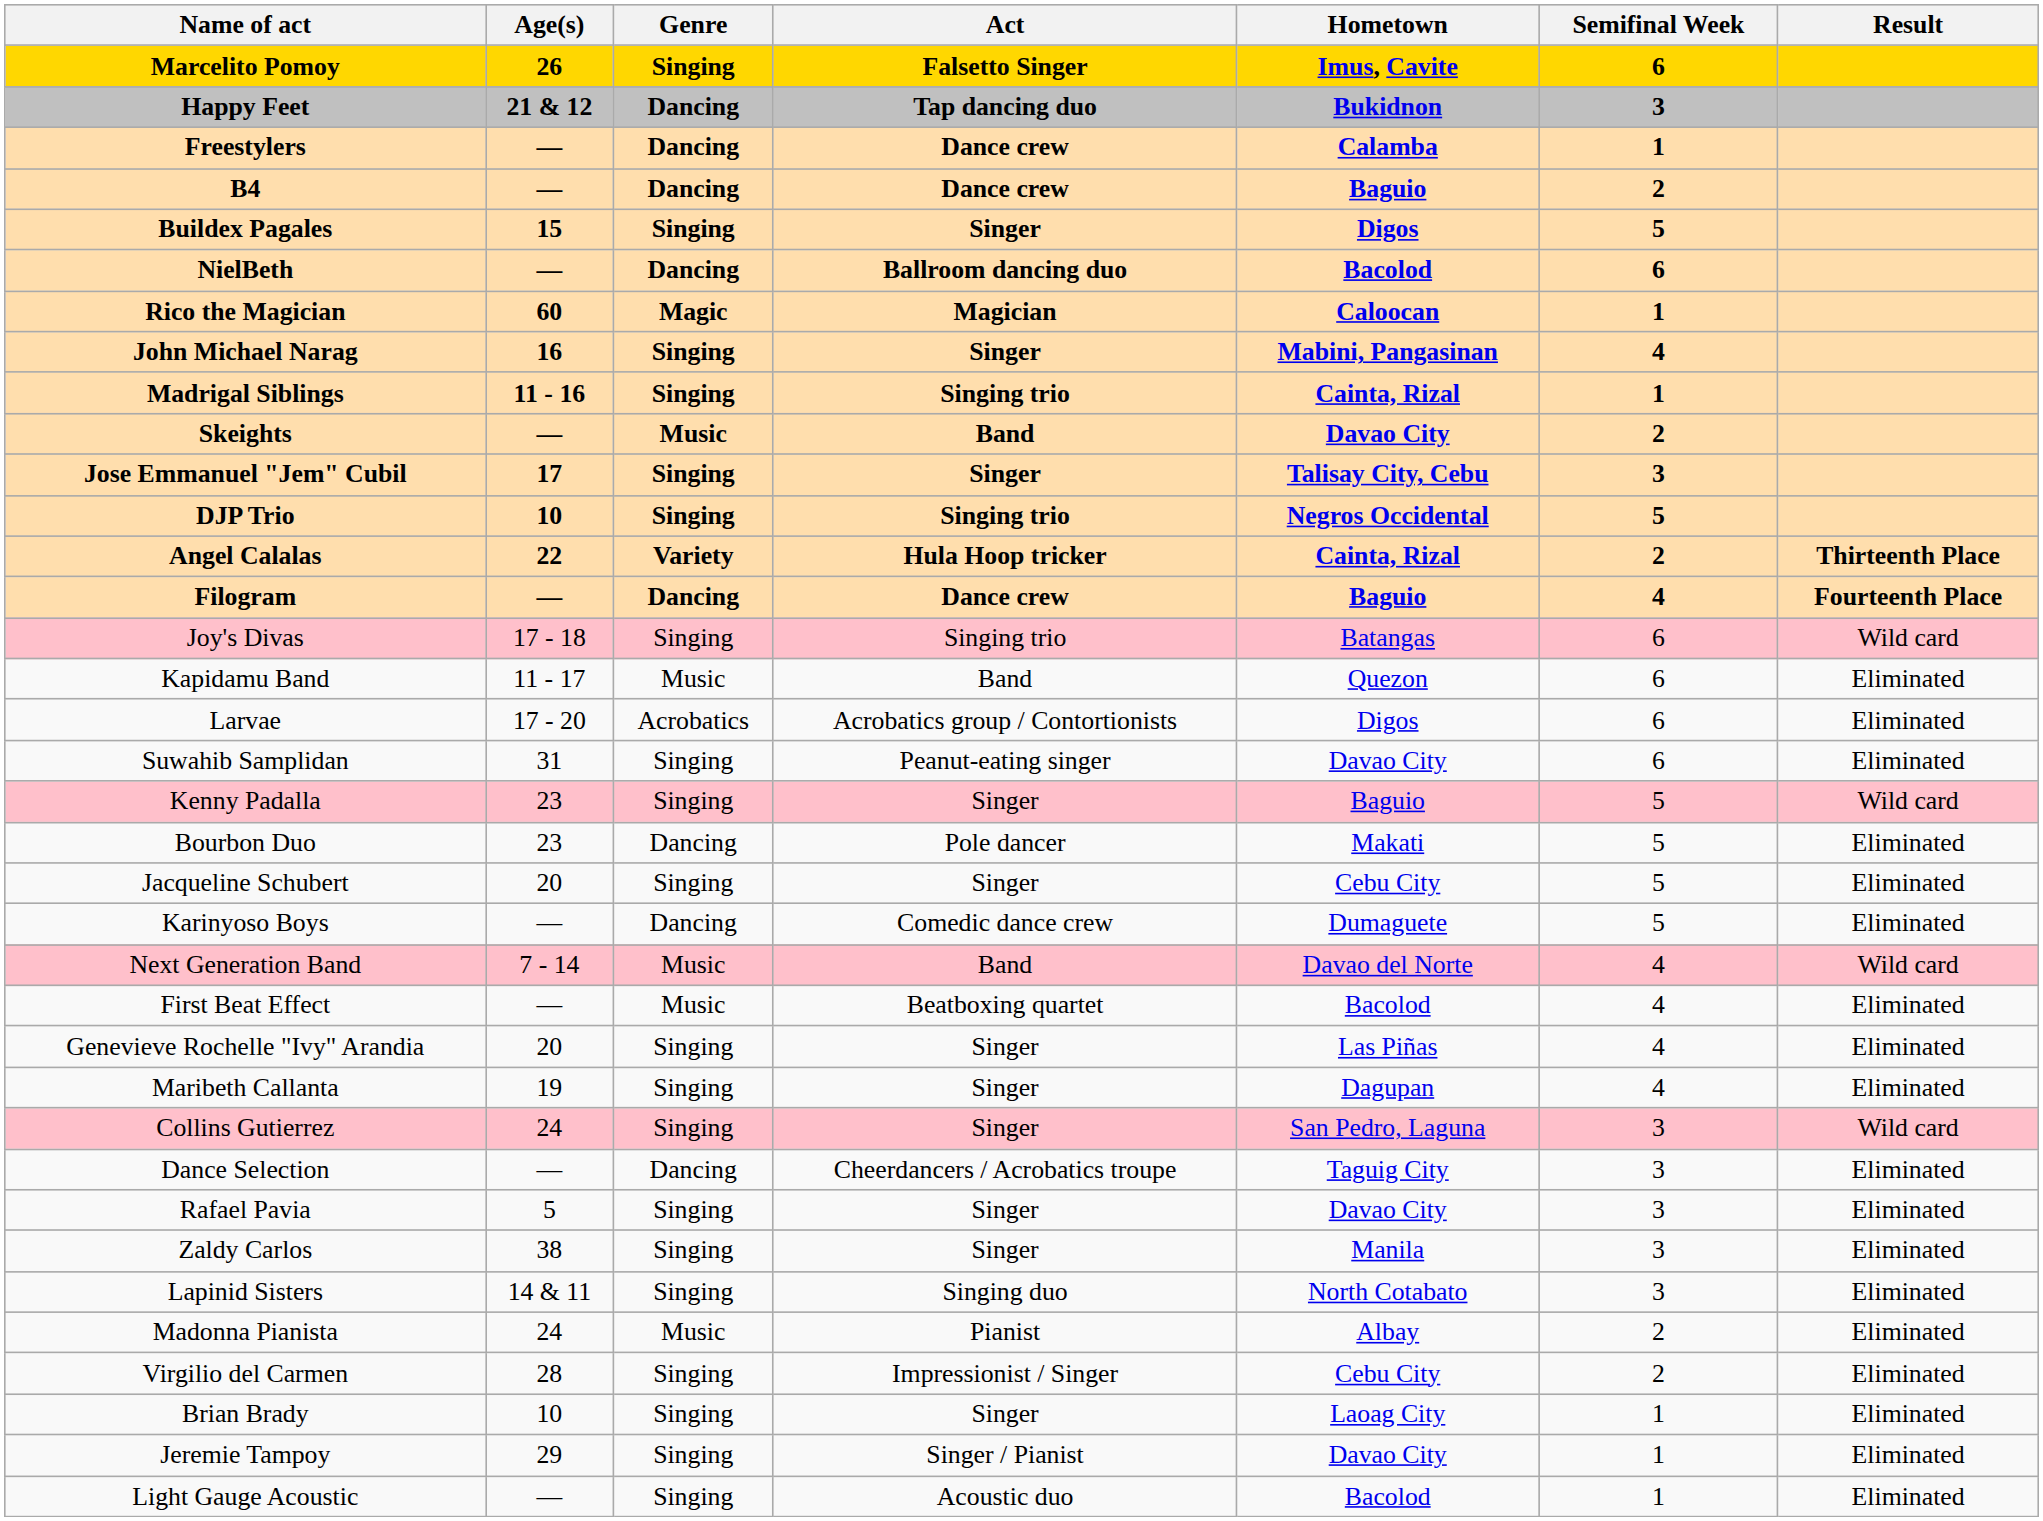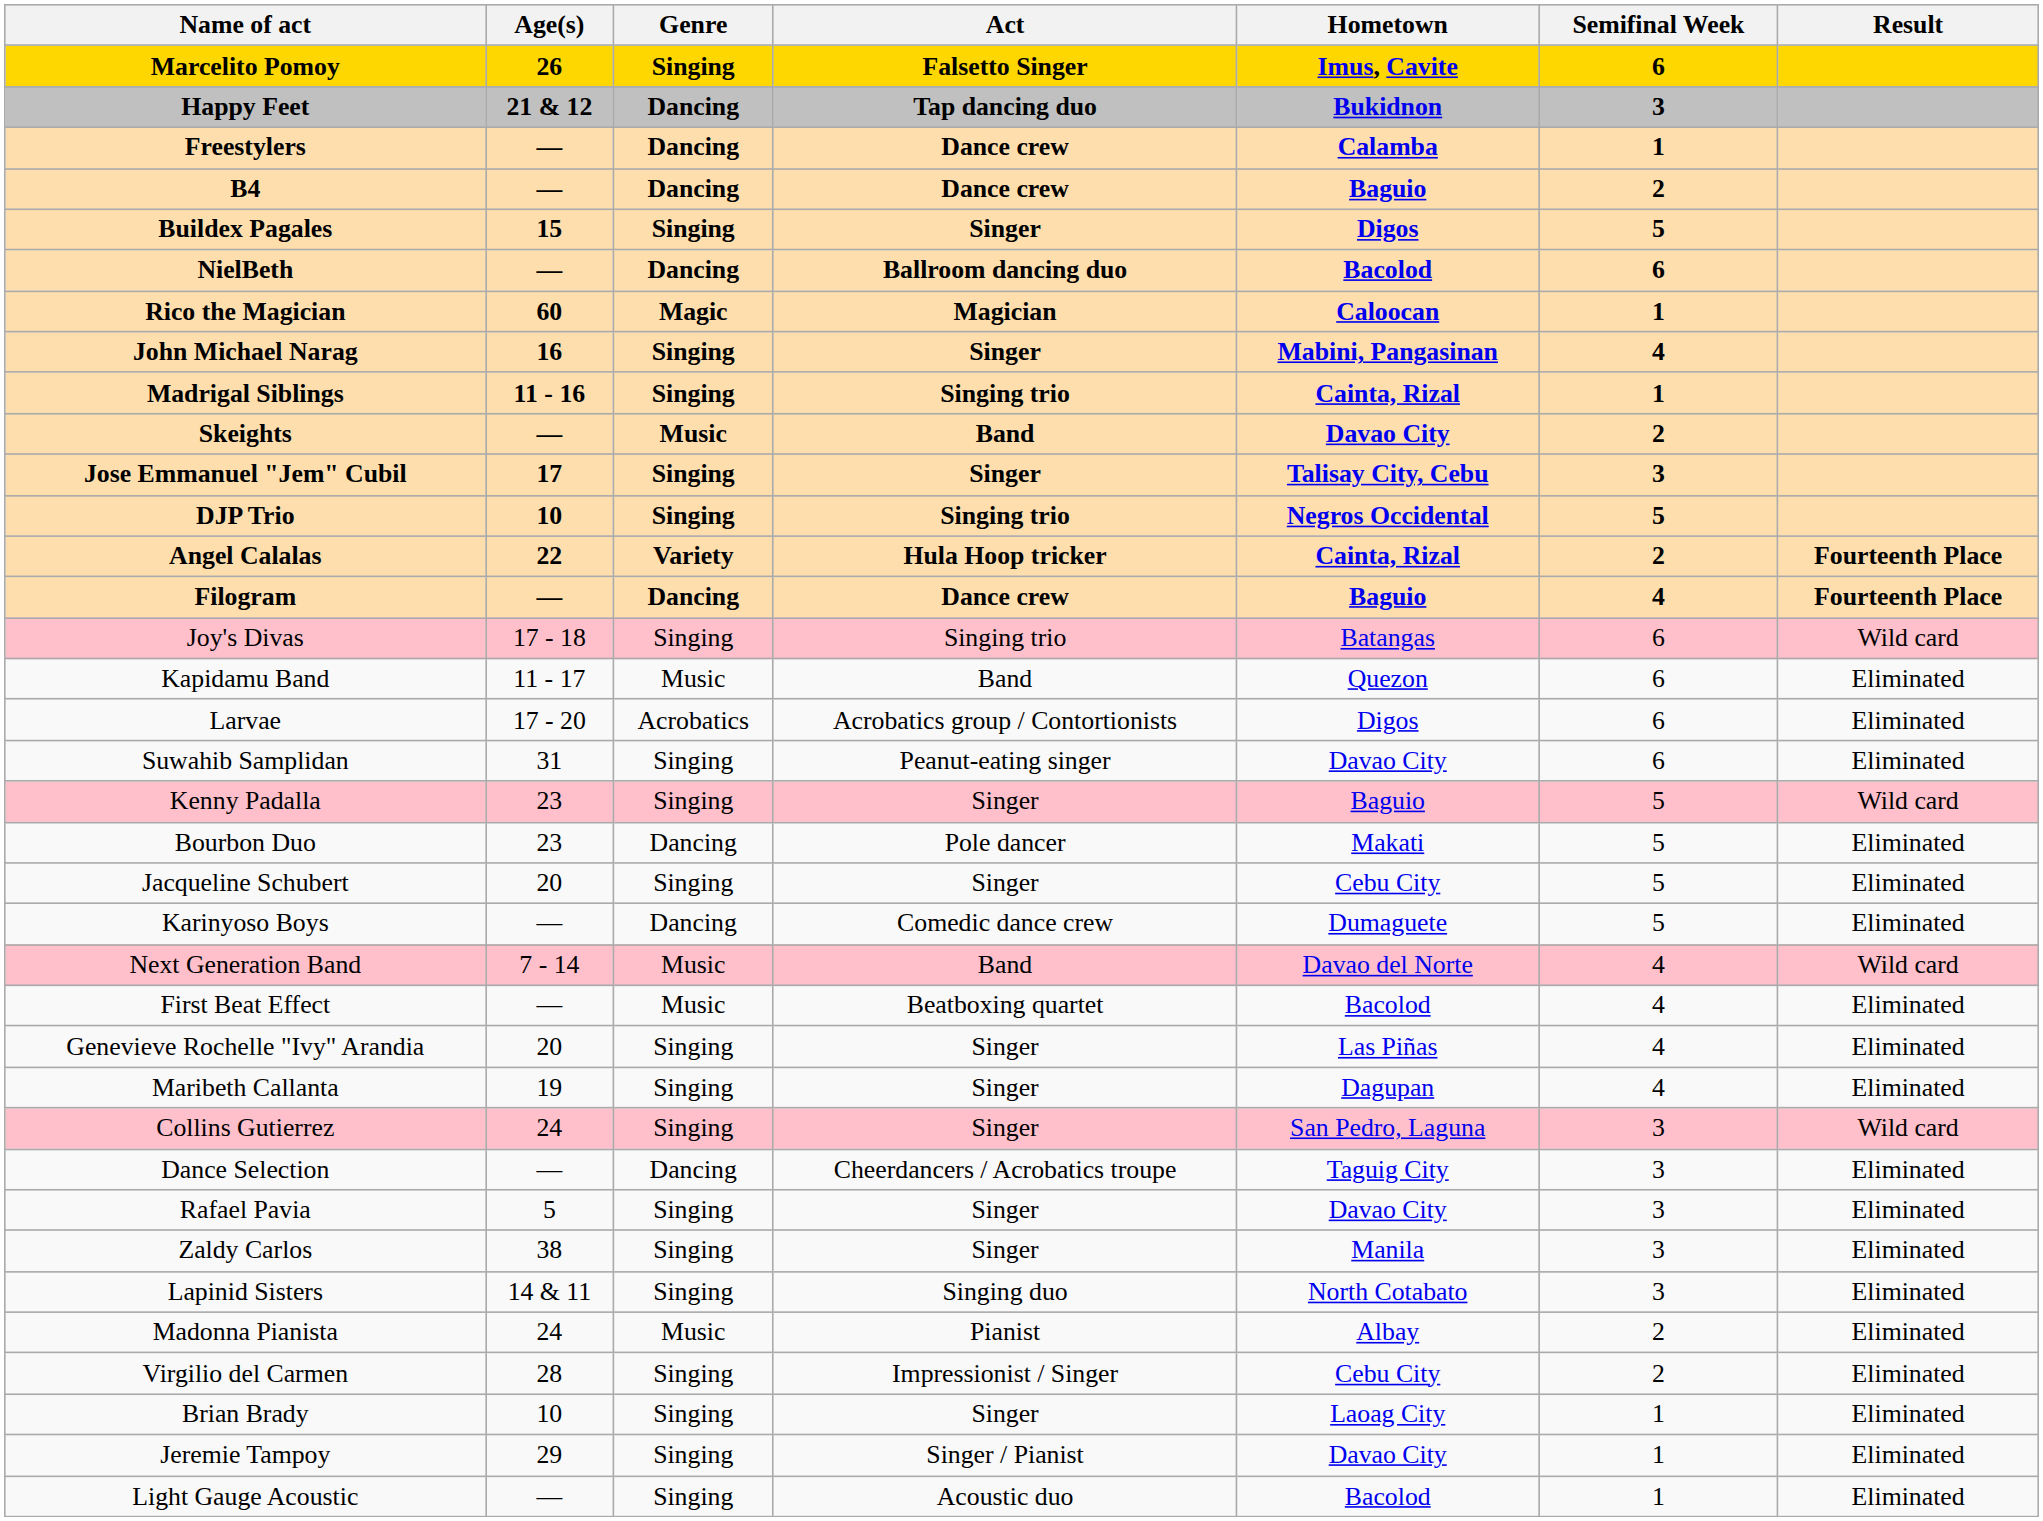Angel Calalas | Result: Thirteenth Place -> Fourteenth Place
